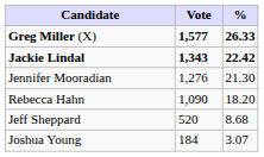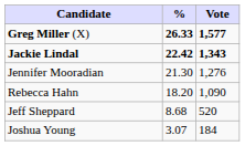columns swapped: Vote <-> %
